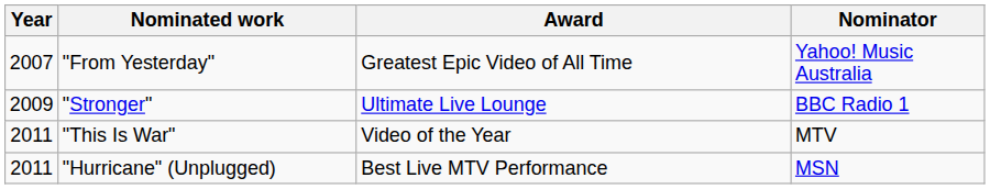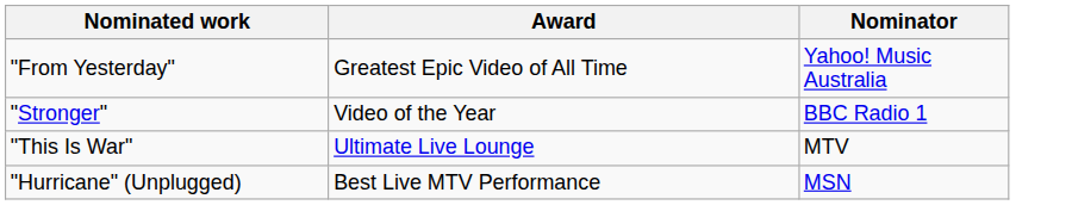- column: Year | 2007 | 2009 | 2011 | 2011
"Stronger" | Award: Ultimate Live Lounge -> Video of the Year
"This Is War" | Award: Video of the Year -> Ultimate Live Lounge
